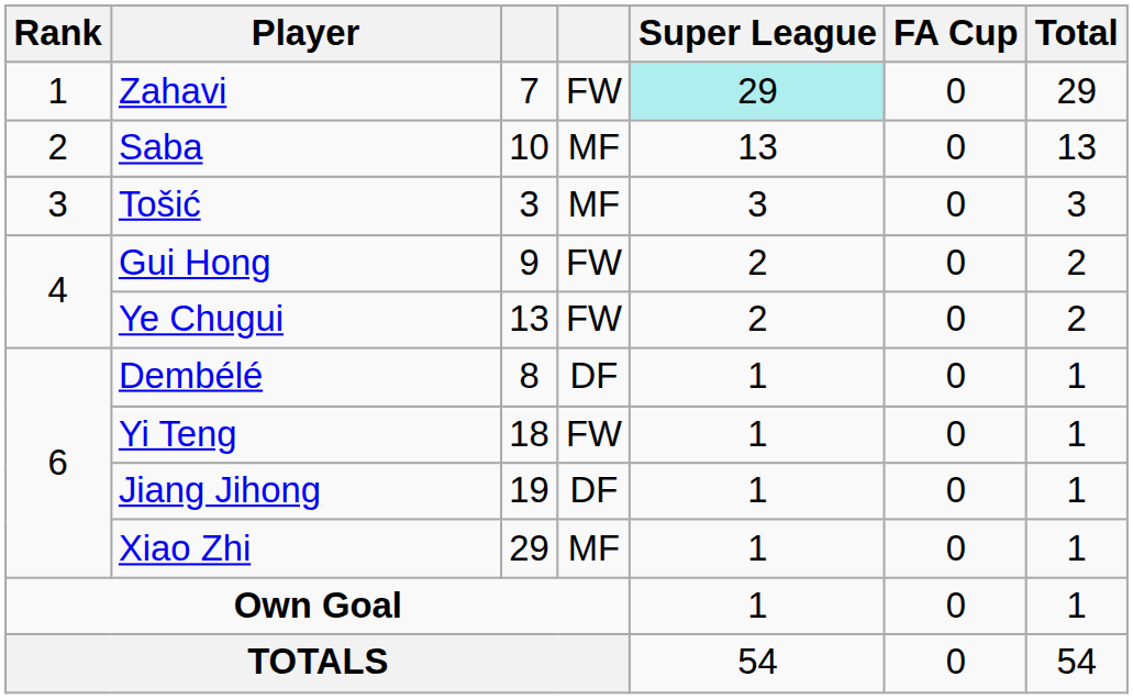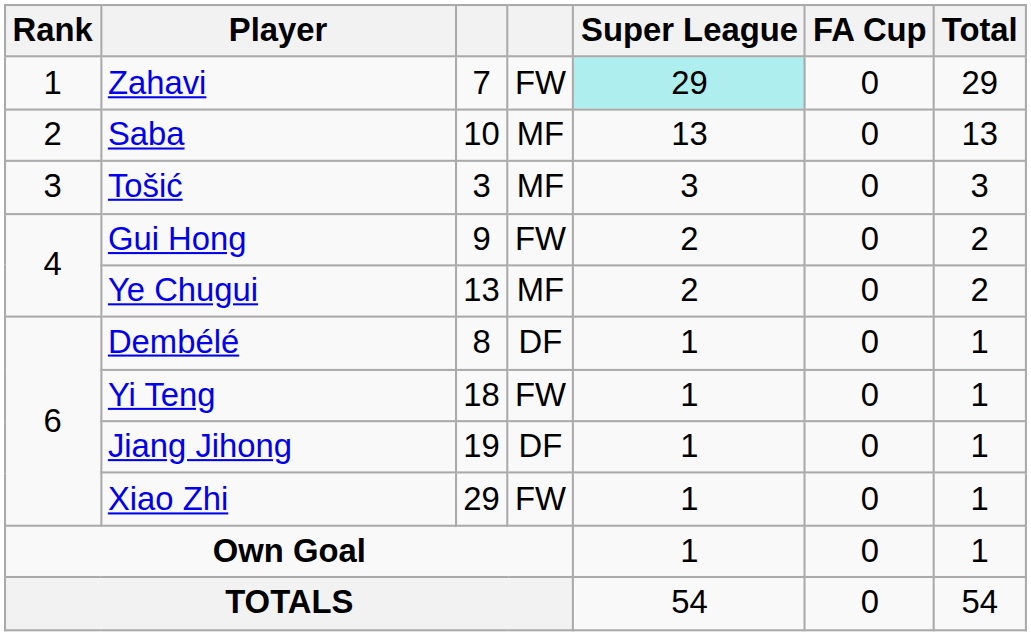Ye Chugui | column 4: FW -> MF
Xiao Zhi | column 4: MF -> FW
